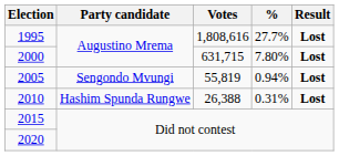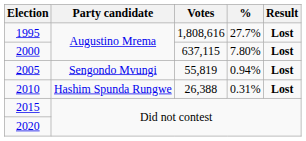2000 | Votes: 631,715 -> 637,115
